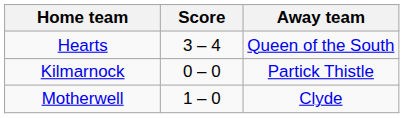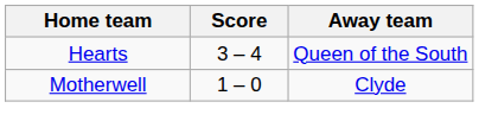- row: Kilmarnock | 0 – 0 | Partick Thistle
